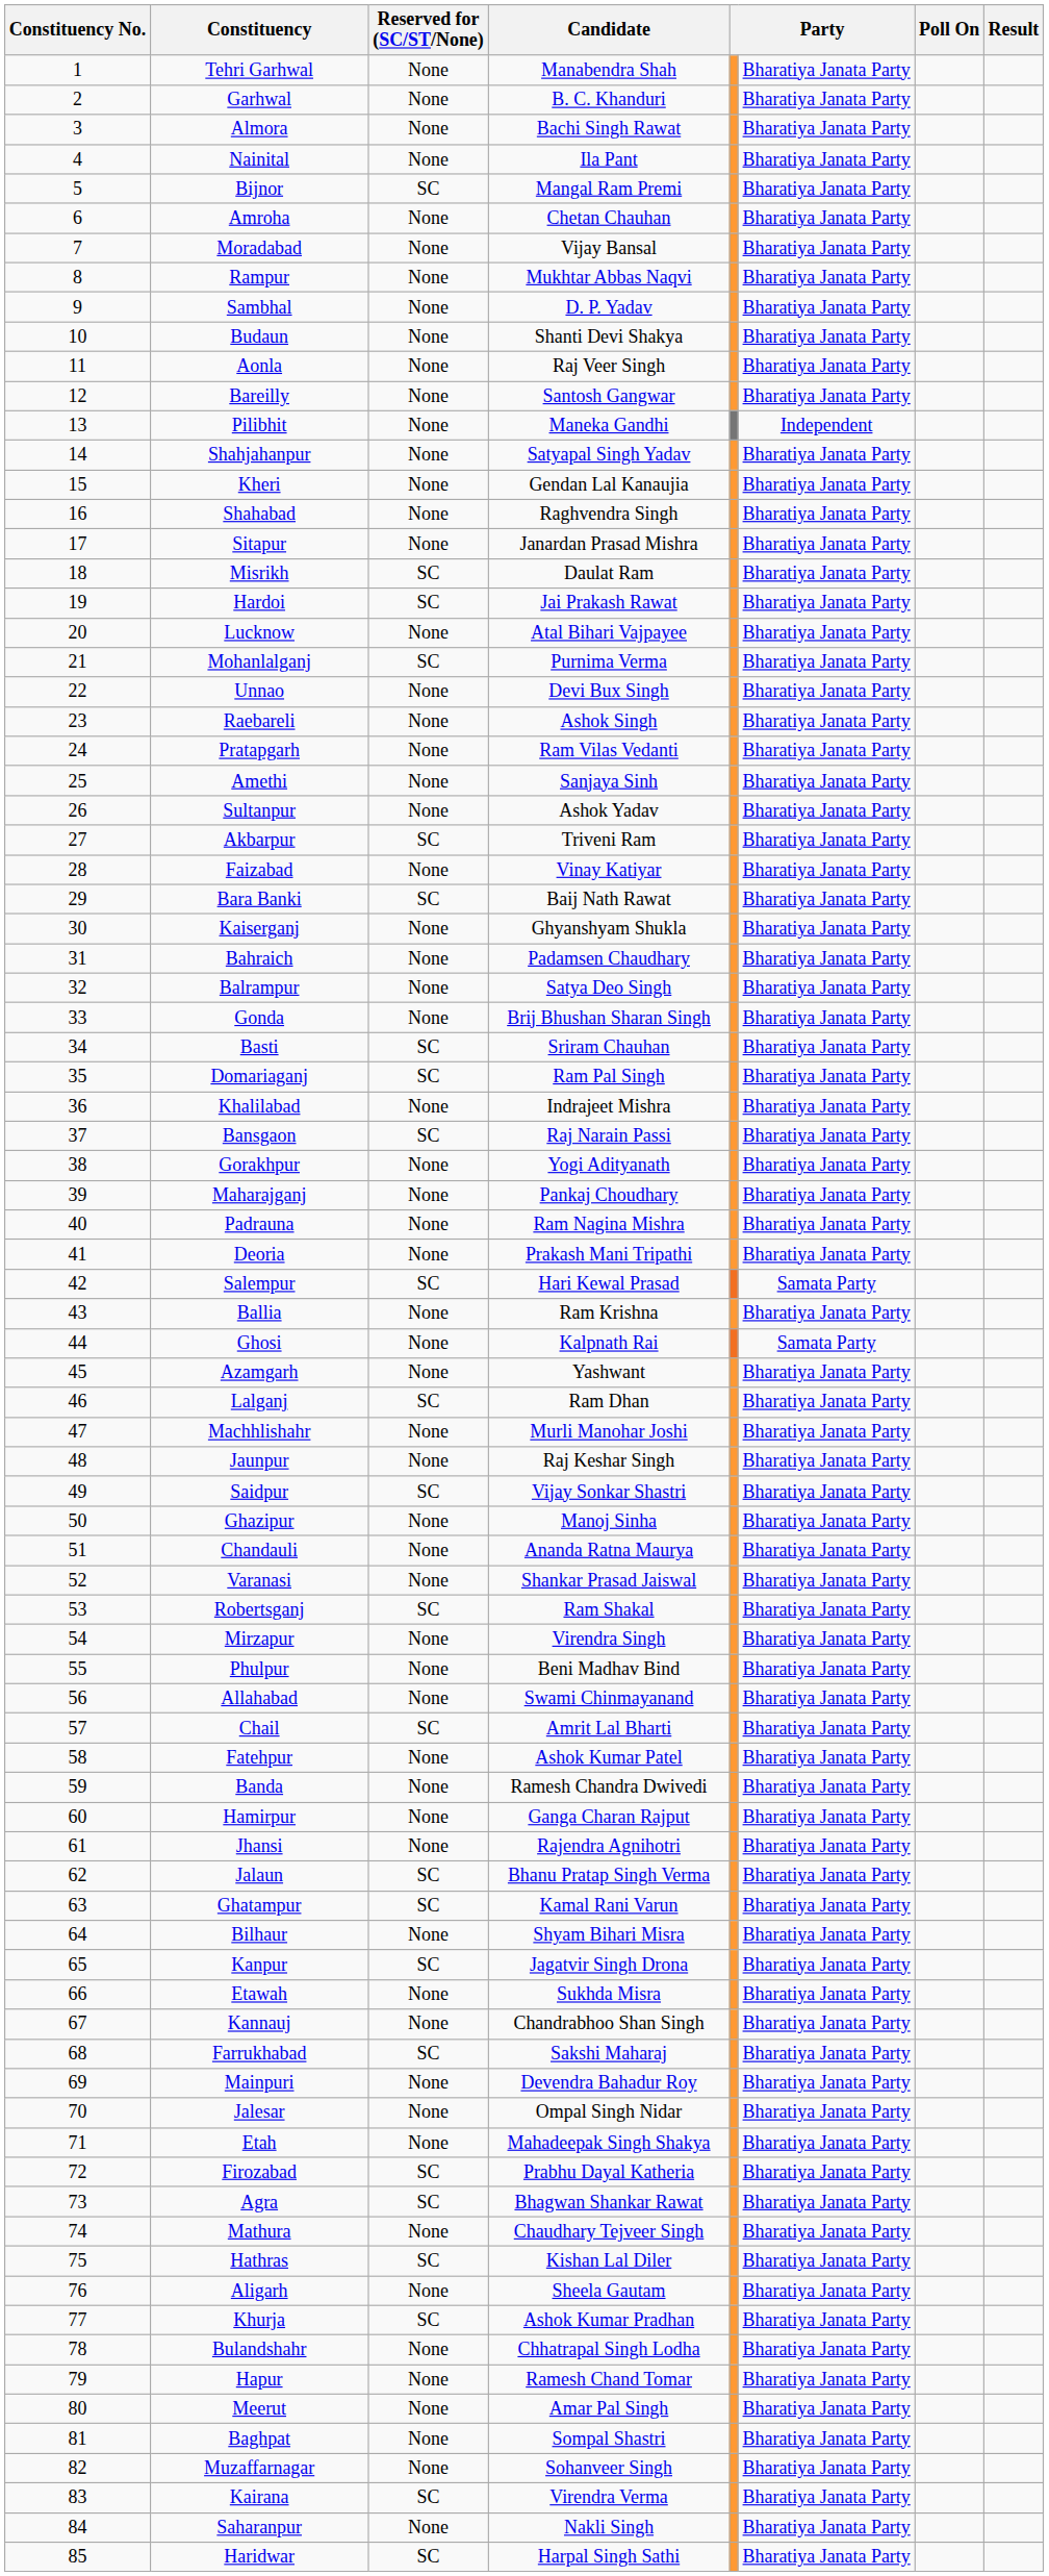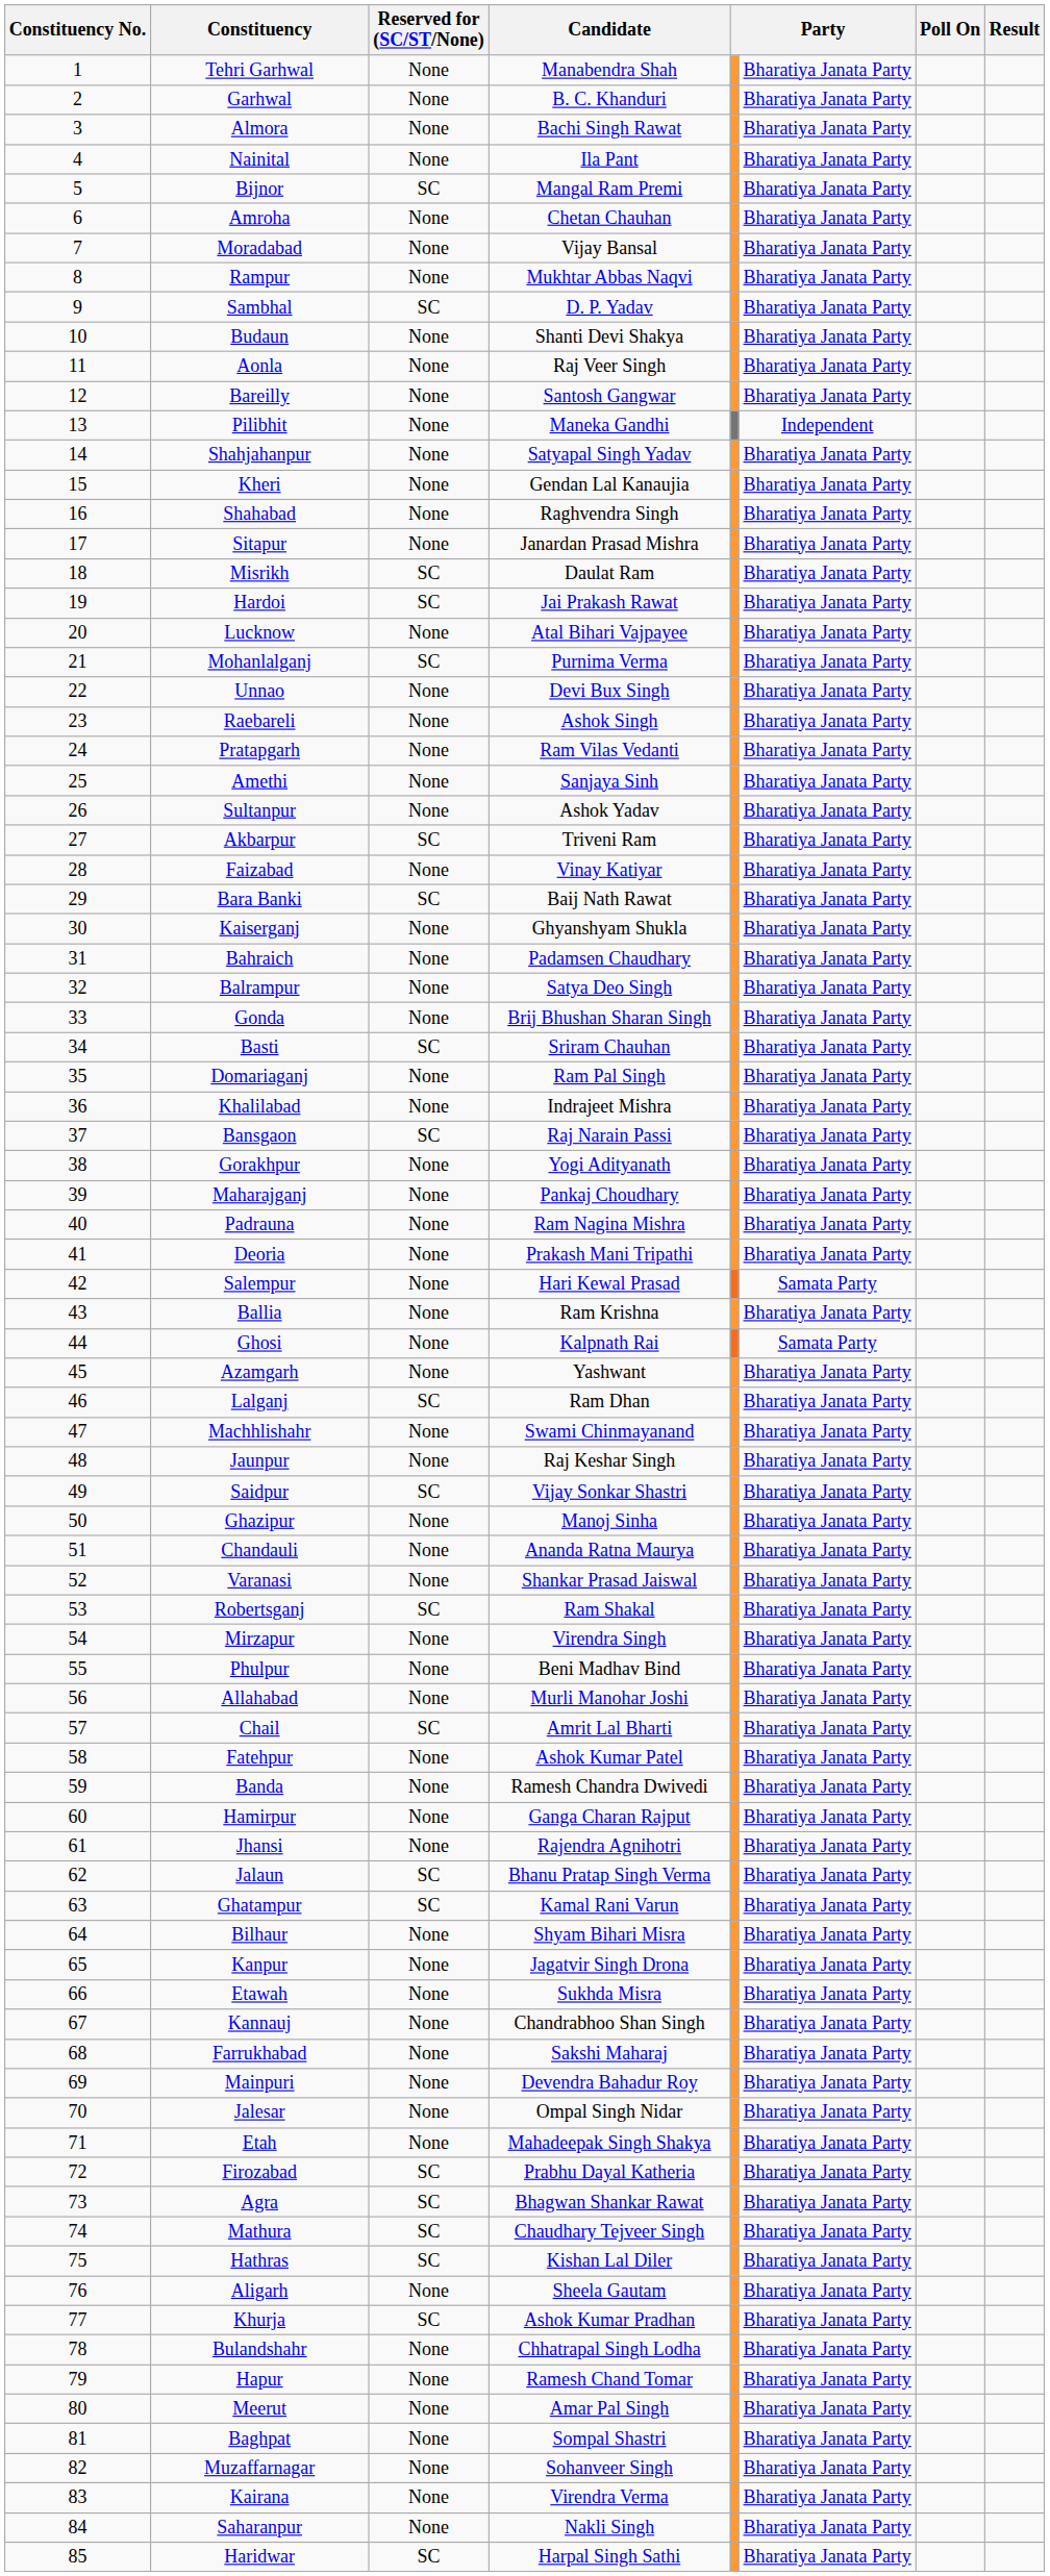Sambhal | Reserved for (SC/ST/None): None -> SC
Domariaganj | Reserved for (SC/ST/None): SC -> None
Salempur | Reserved for (SC/ST/None): SC -> None
Machhlishahr | Candidate: Murli Manohar Joshi -> Swami Chinmayanand
Allahabad | Candidate: Swami Chinmayanand -> Murli Manohar Joshi
Kanpur | Reserved for (SC/ST/None): SC -> None
Farrukhabad | Reserved for (SC/ST/None): SC -> None
Mathura | Reserved for (SC/ST/None): None -> SC
Kairana | Reserved for (SC/ST/None): SC -> None
